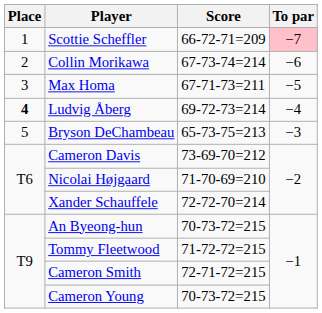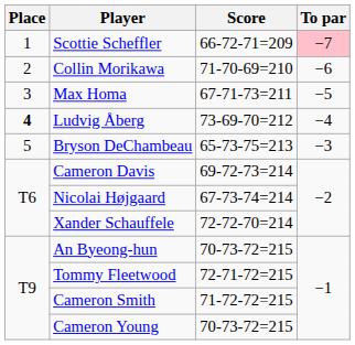Collin Morikawa | Score: 67-73-74=214 -> 71-70-69=210
Ludvig Åberg | Score: 69-72-73=214 -> 73-69-70=212
Cameron Davis | Score: 73-69-70=212 -> 69-72-73=214
Nicolai Højgaard | Score: 71-70-69=210 -> 67-73-74=214
Tommy Fleetwood | Score: 71-72-72=215 -> 72-71-72=215
Cameron Smith | Score: 72-71-72=215 -> 71-72-72=215
